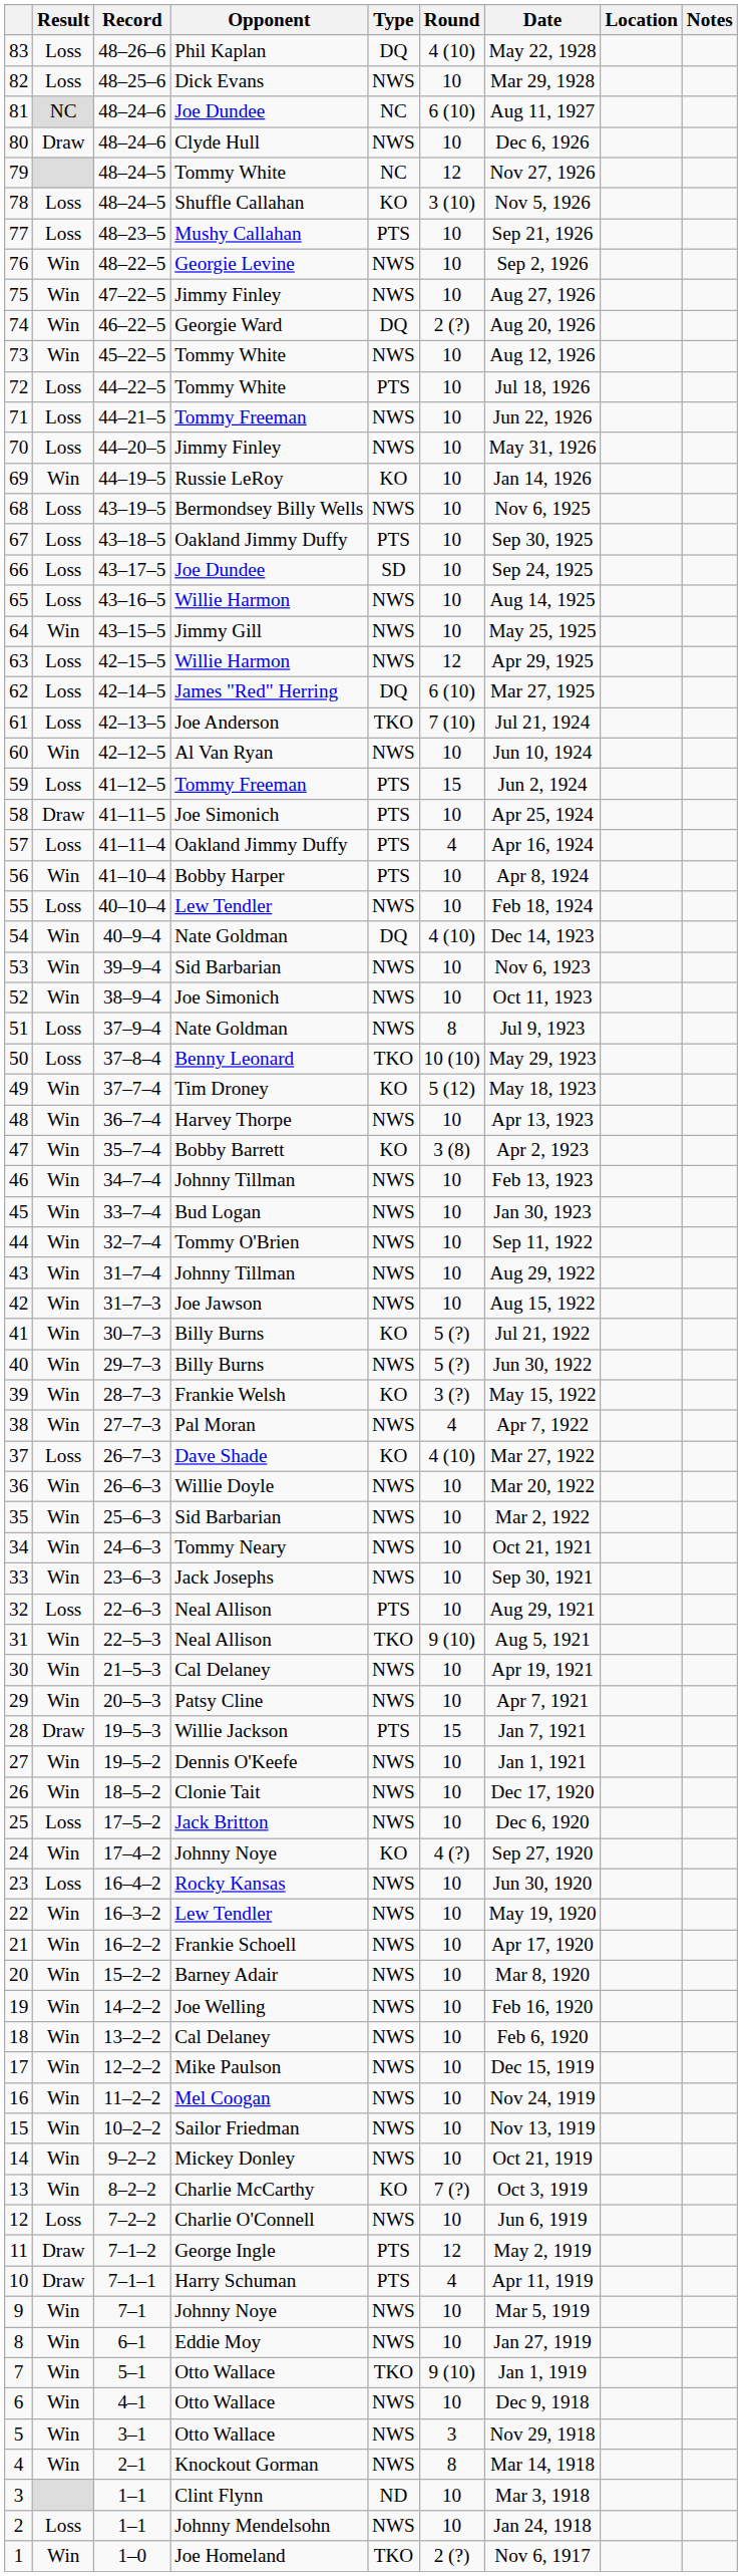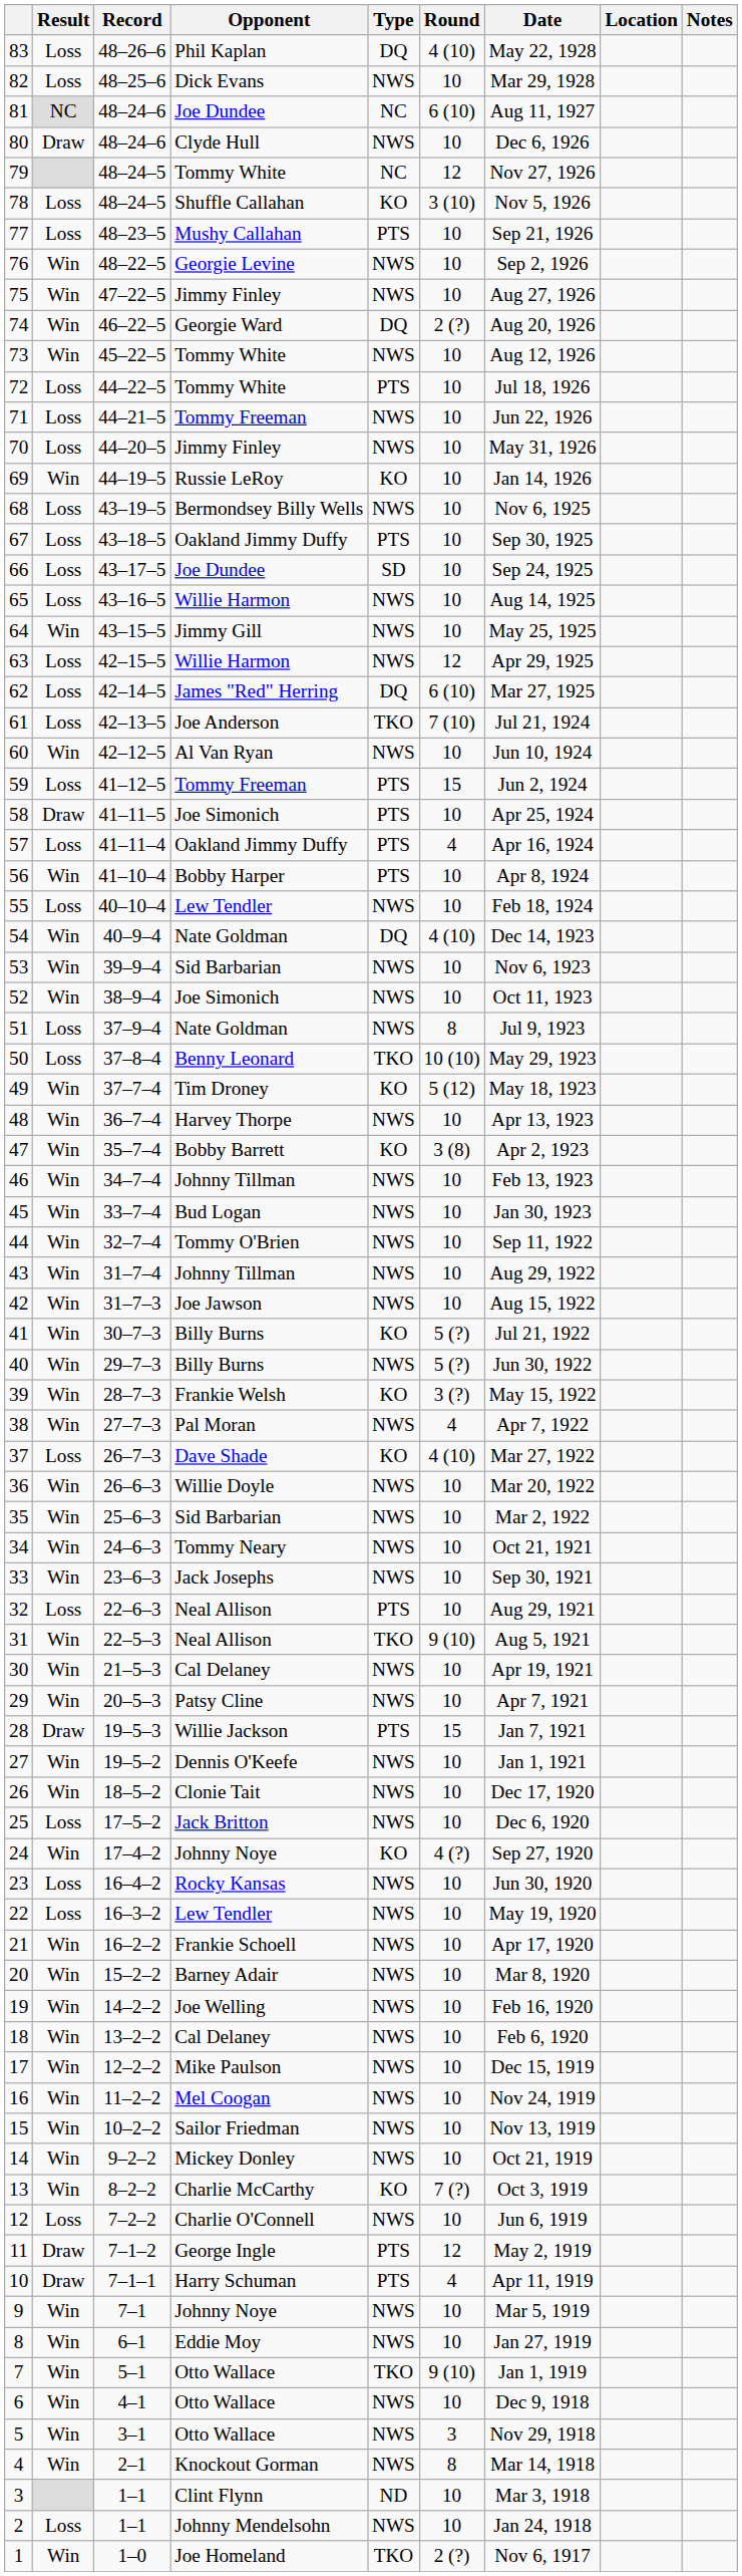22 | Result: Win -> Loss
